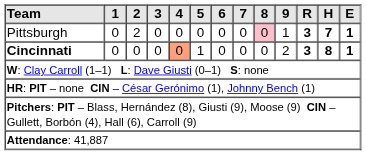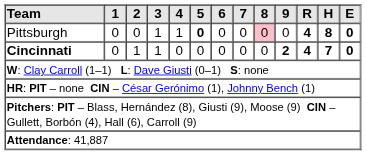Pittsburgh | 2: 2 -> 0
Pittsburgh | 3: 0 -> 1
Pittsburgh | 4: 0 -> 1
Pittsburgh | 5: normal -> bold
Pittsburgh | 9: 1 -> 0
Pittsburgh | R: 3 -> 4
Pittsburgh | H: 7 -> 8
Pittsburgh | E: 1 -> 0
Cincinnati | 2: 0 -> 1
Cincinnati | 3: 0 -> 1
Cincinnati | 4: lightsalmon background -> no background
Cincinnati | 5: 1 -> 0
Cincinnati | 9: normal -> bold
Cincinnati | R: 3 -> 4
Cincinnati | H: 8 -> 7
Cincinnati | E: 1 -> 0
